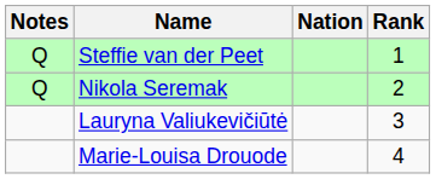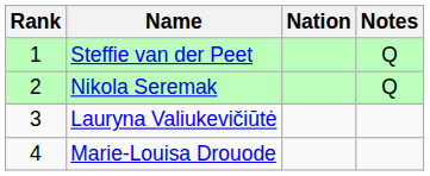columns swapped: Rank <-> Notes
